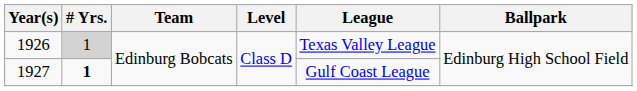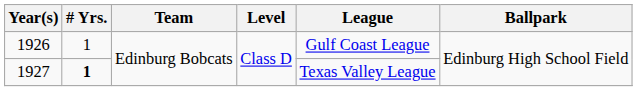1926 | # Yrs.: lightgrey background -> no background
1926 | League: Texas Valley League -> Gulf Coast League
1927 | League: Gulf Coast League -> Texas Valley League
